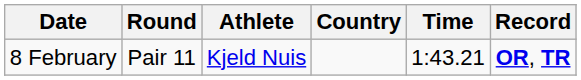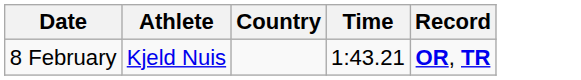- column: Round | Pair 11
